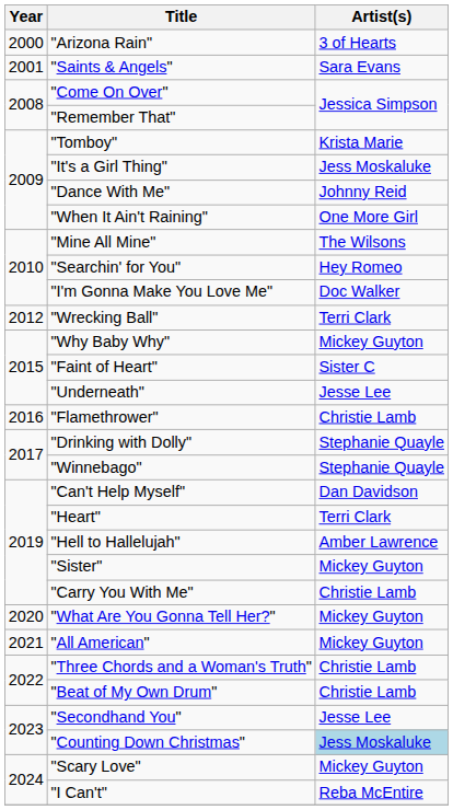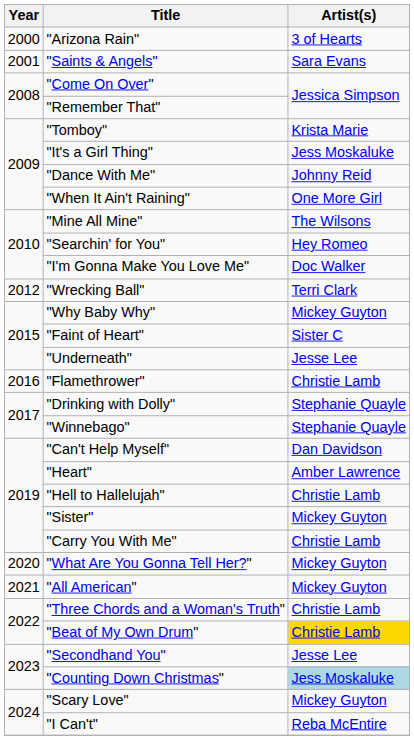"Heart" | Artist(s): Terri Clark -> Amber Lawrence
"Hell to Hallelujah" | Artist(s): Amber Lawrence -> Christie Lamb
"Beat of My Own Drum" | Artist(s): no background -> gold background
